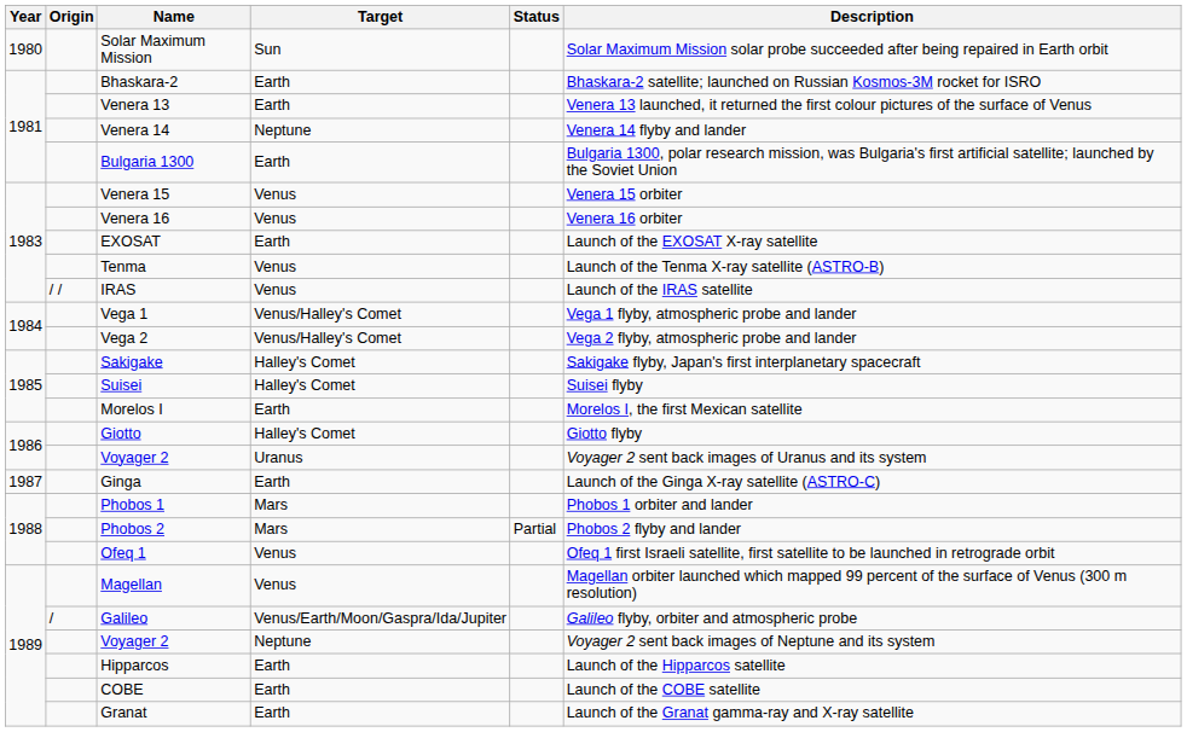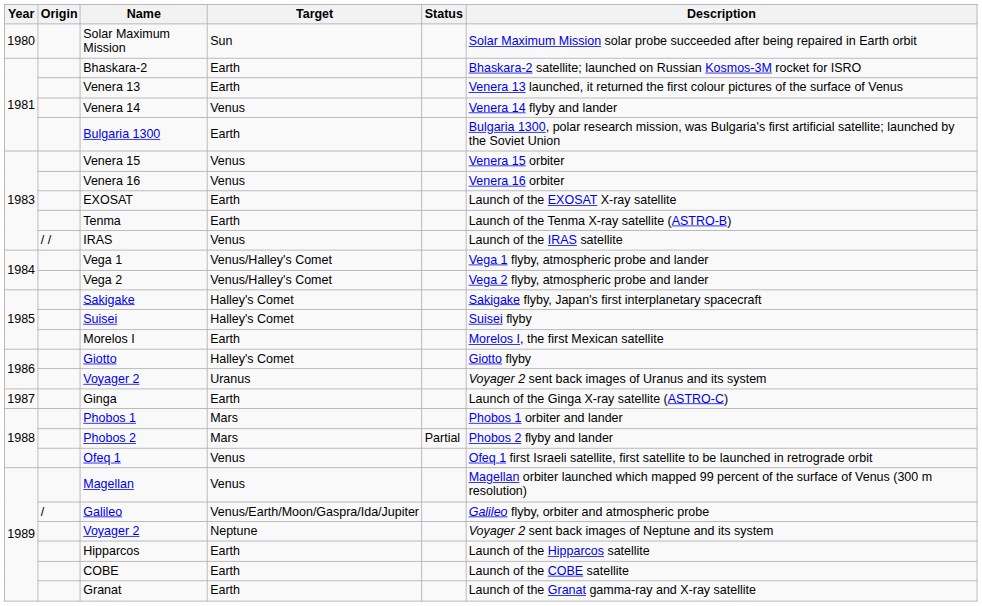Venera 14 | Target: Neptune -> Venus
Tenma | Target: Venus -> Earth
